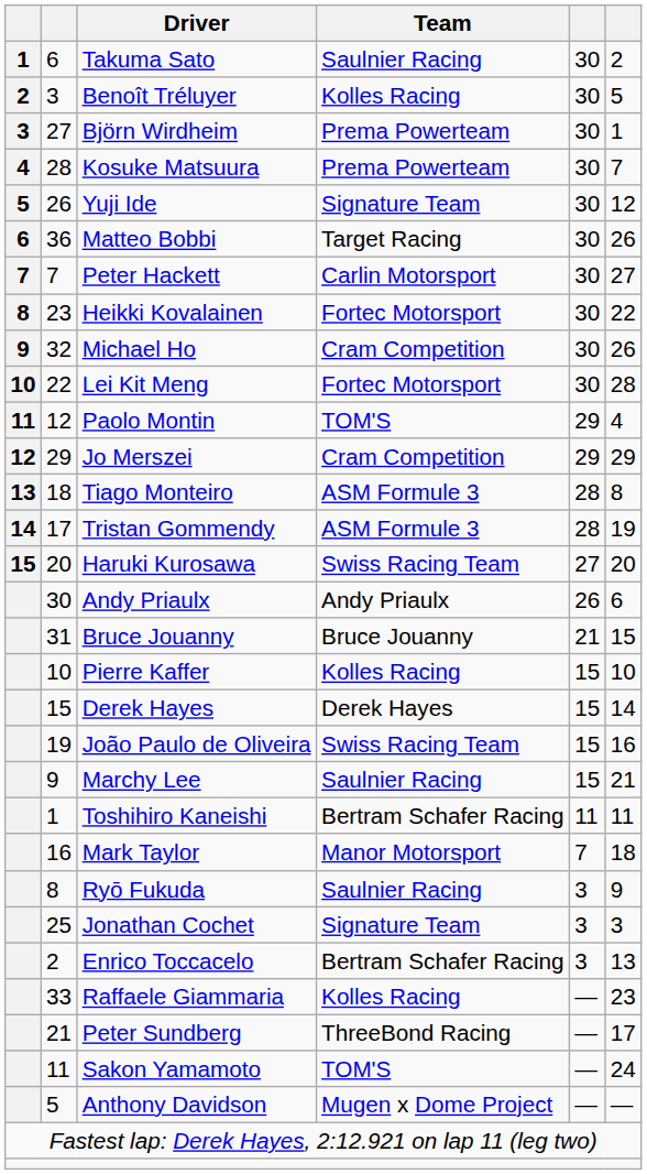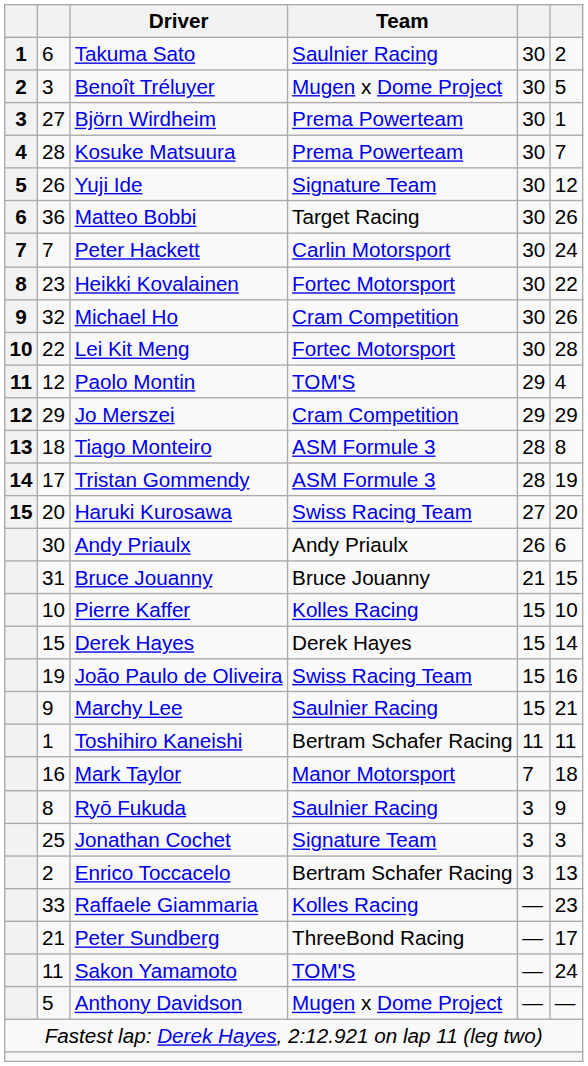Benoît Tréluyer | Team: Kolles Racing -> Mugen x Dome Project
Peter Hackett | column 6: 27 -> 24
